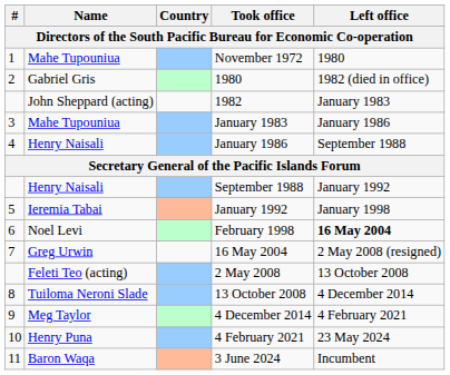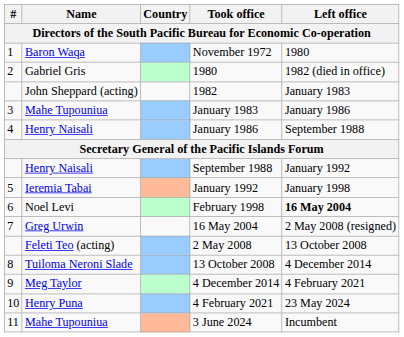November 1972 | Name: Mahe Tupouniua -> Baron Waqa
3 June 2024 | Name: Baron Waqa -> Mahe Tupouniua
